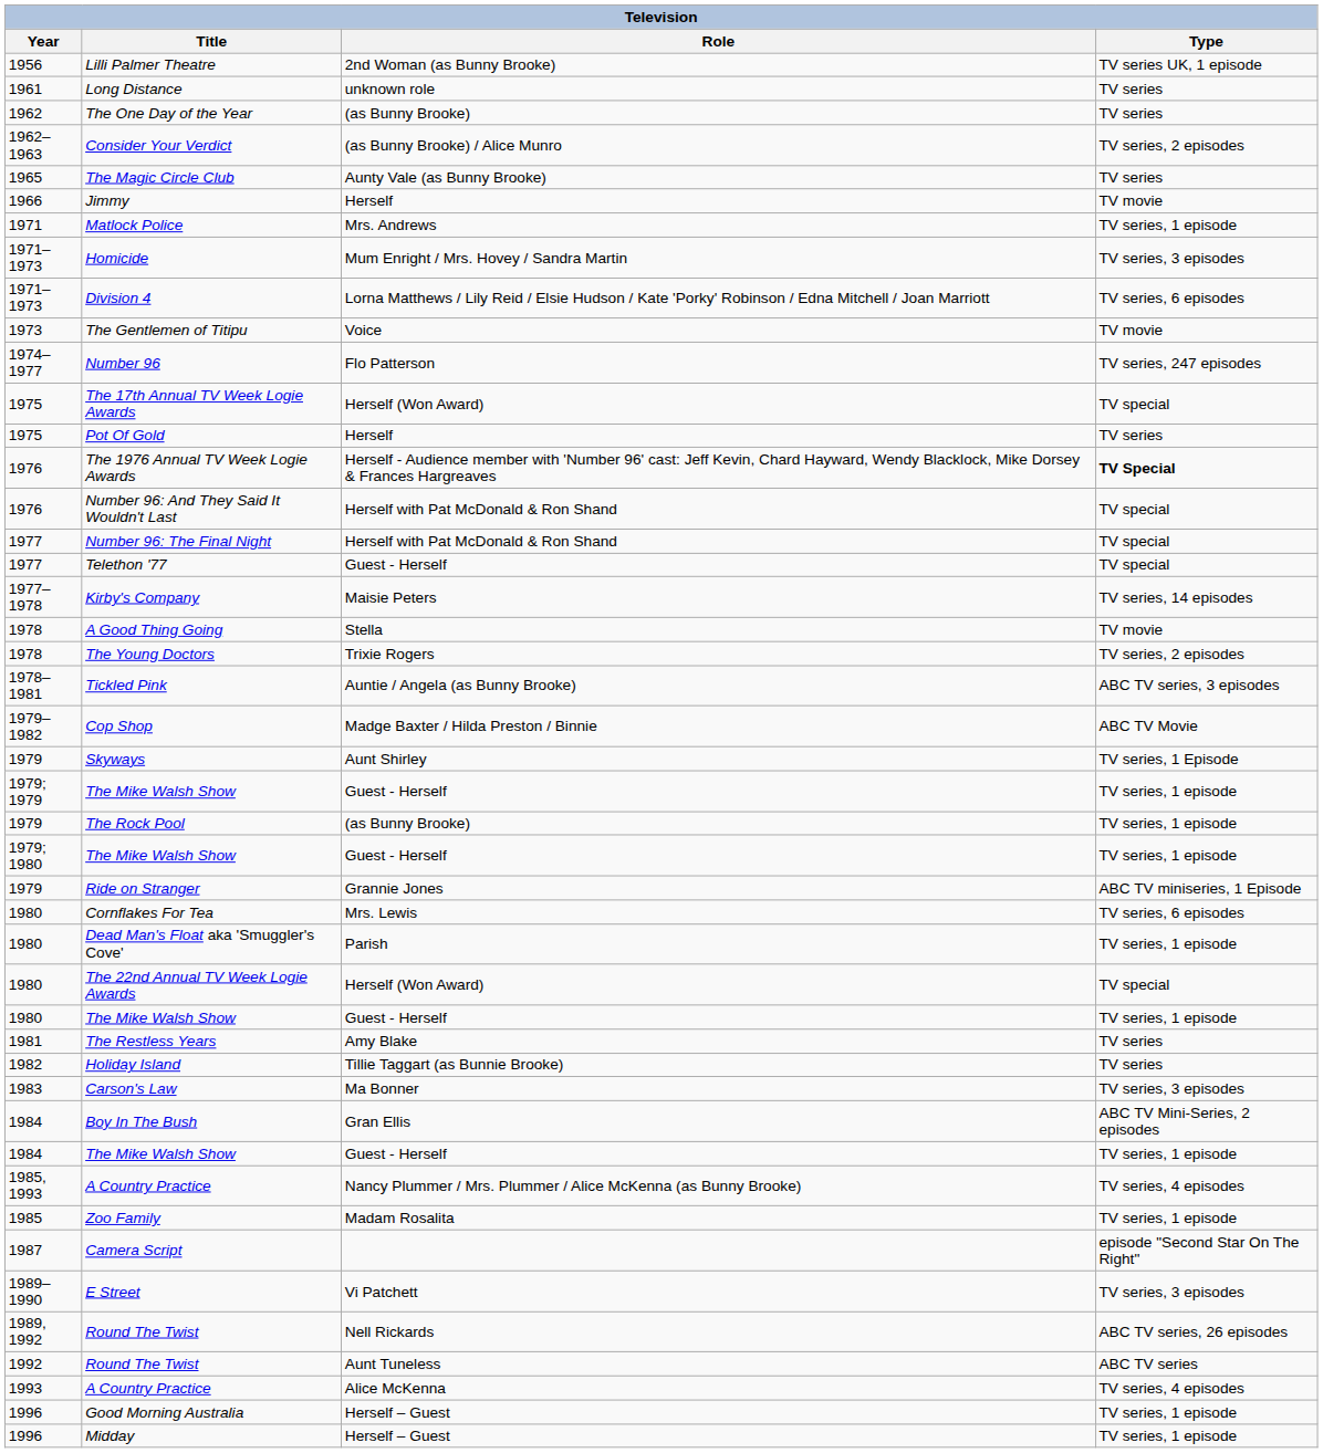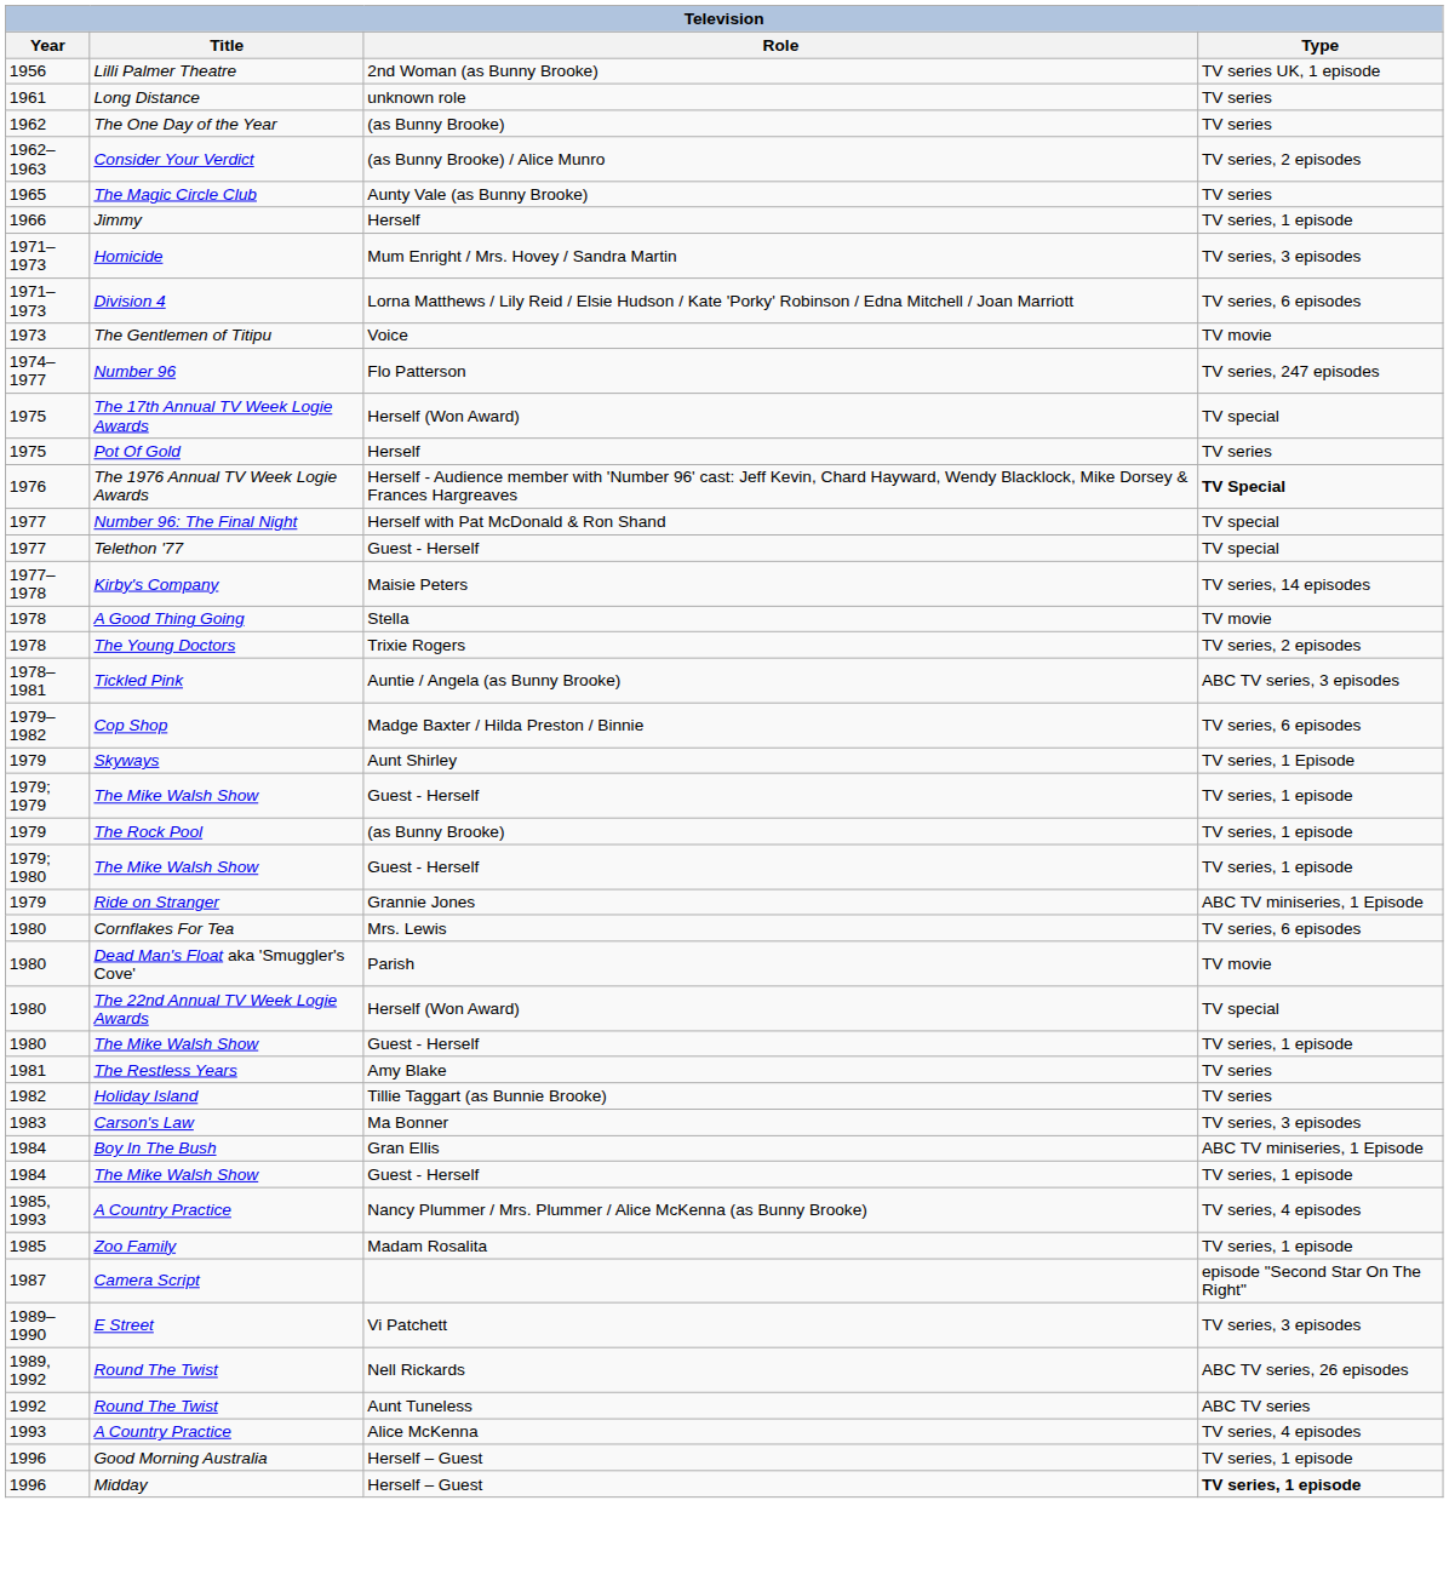Jimmy | Type: TV movie -> TV series, 1 episode
- row: 1971 | Matlock Police | Mrs. Andrews | TV series, 1 episode
- row: 1976 | Number 96: And They Said It Wouldn't Last | Herself with Pat McDonald & Ron Shand | TV special
Cop Shop | Type: ABC TV Movie -> TV series, 6 episodes
Dead Man's Float aka 'Smuggler's Cove' | Type: TV series, 1 episode -> TV movie
Boy In The Bush | Type: ABC TV Mini-Series, 2 episodes -> ABC TV miniseries, 1 Episode
Midday | Type: normal -> bold
